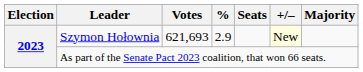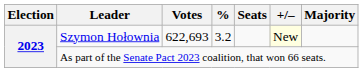Szymon Hołownia | Votes: 621,693 -> 622,693
Szymon Hołownia | %: 2.9 -> 3.2
